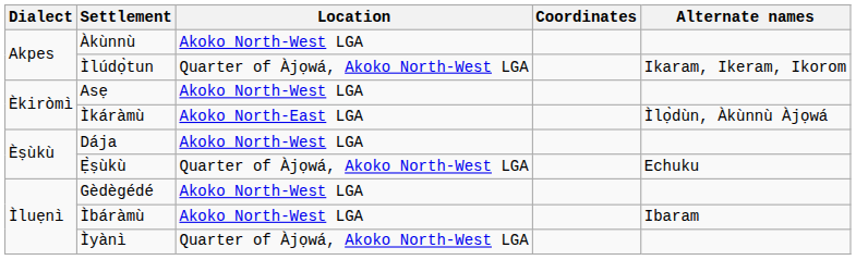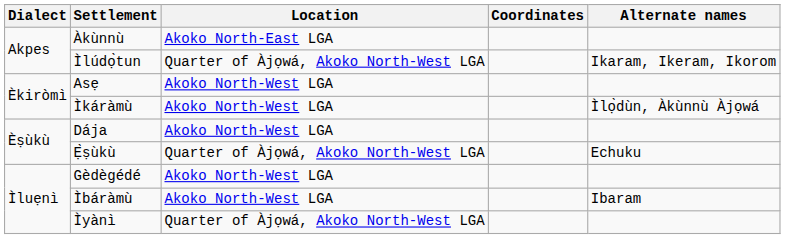Àkùnnù | Location: Akoko North-West LGA -> Akoko North-East LGA
Ìkáràmù | Location: Akoko North-East LGA -> Akoko North-West LGA
